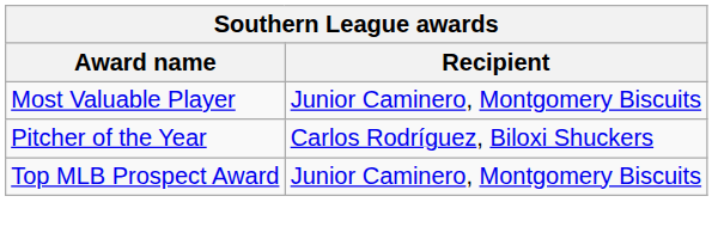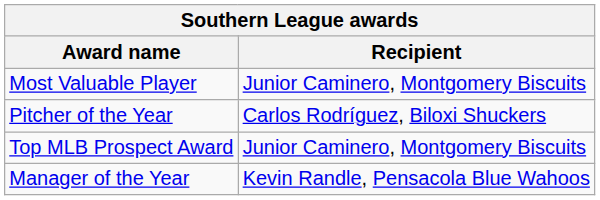+ row: Manager of the Year | Kevin Randle, Pensacola Blue Wahoos
